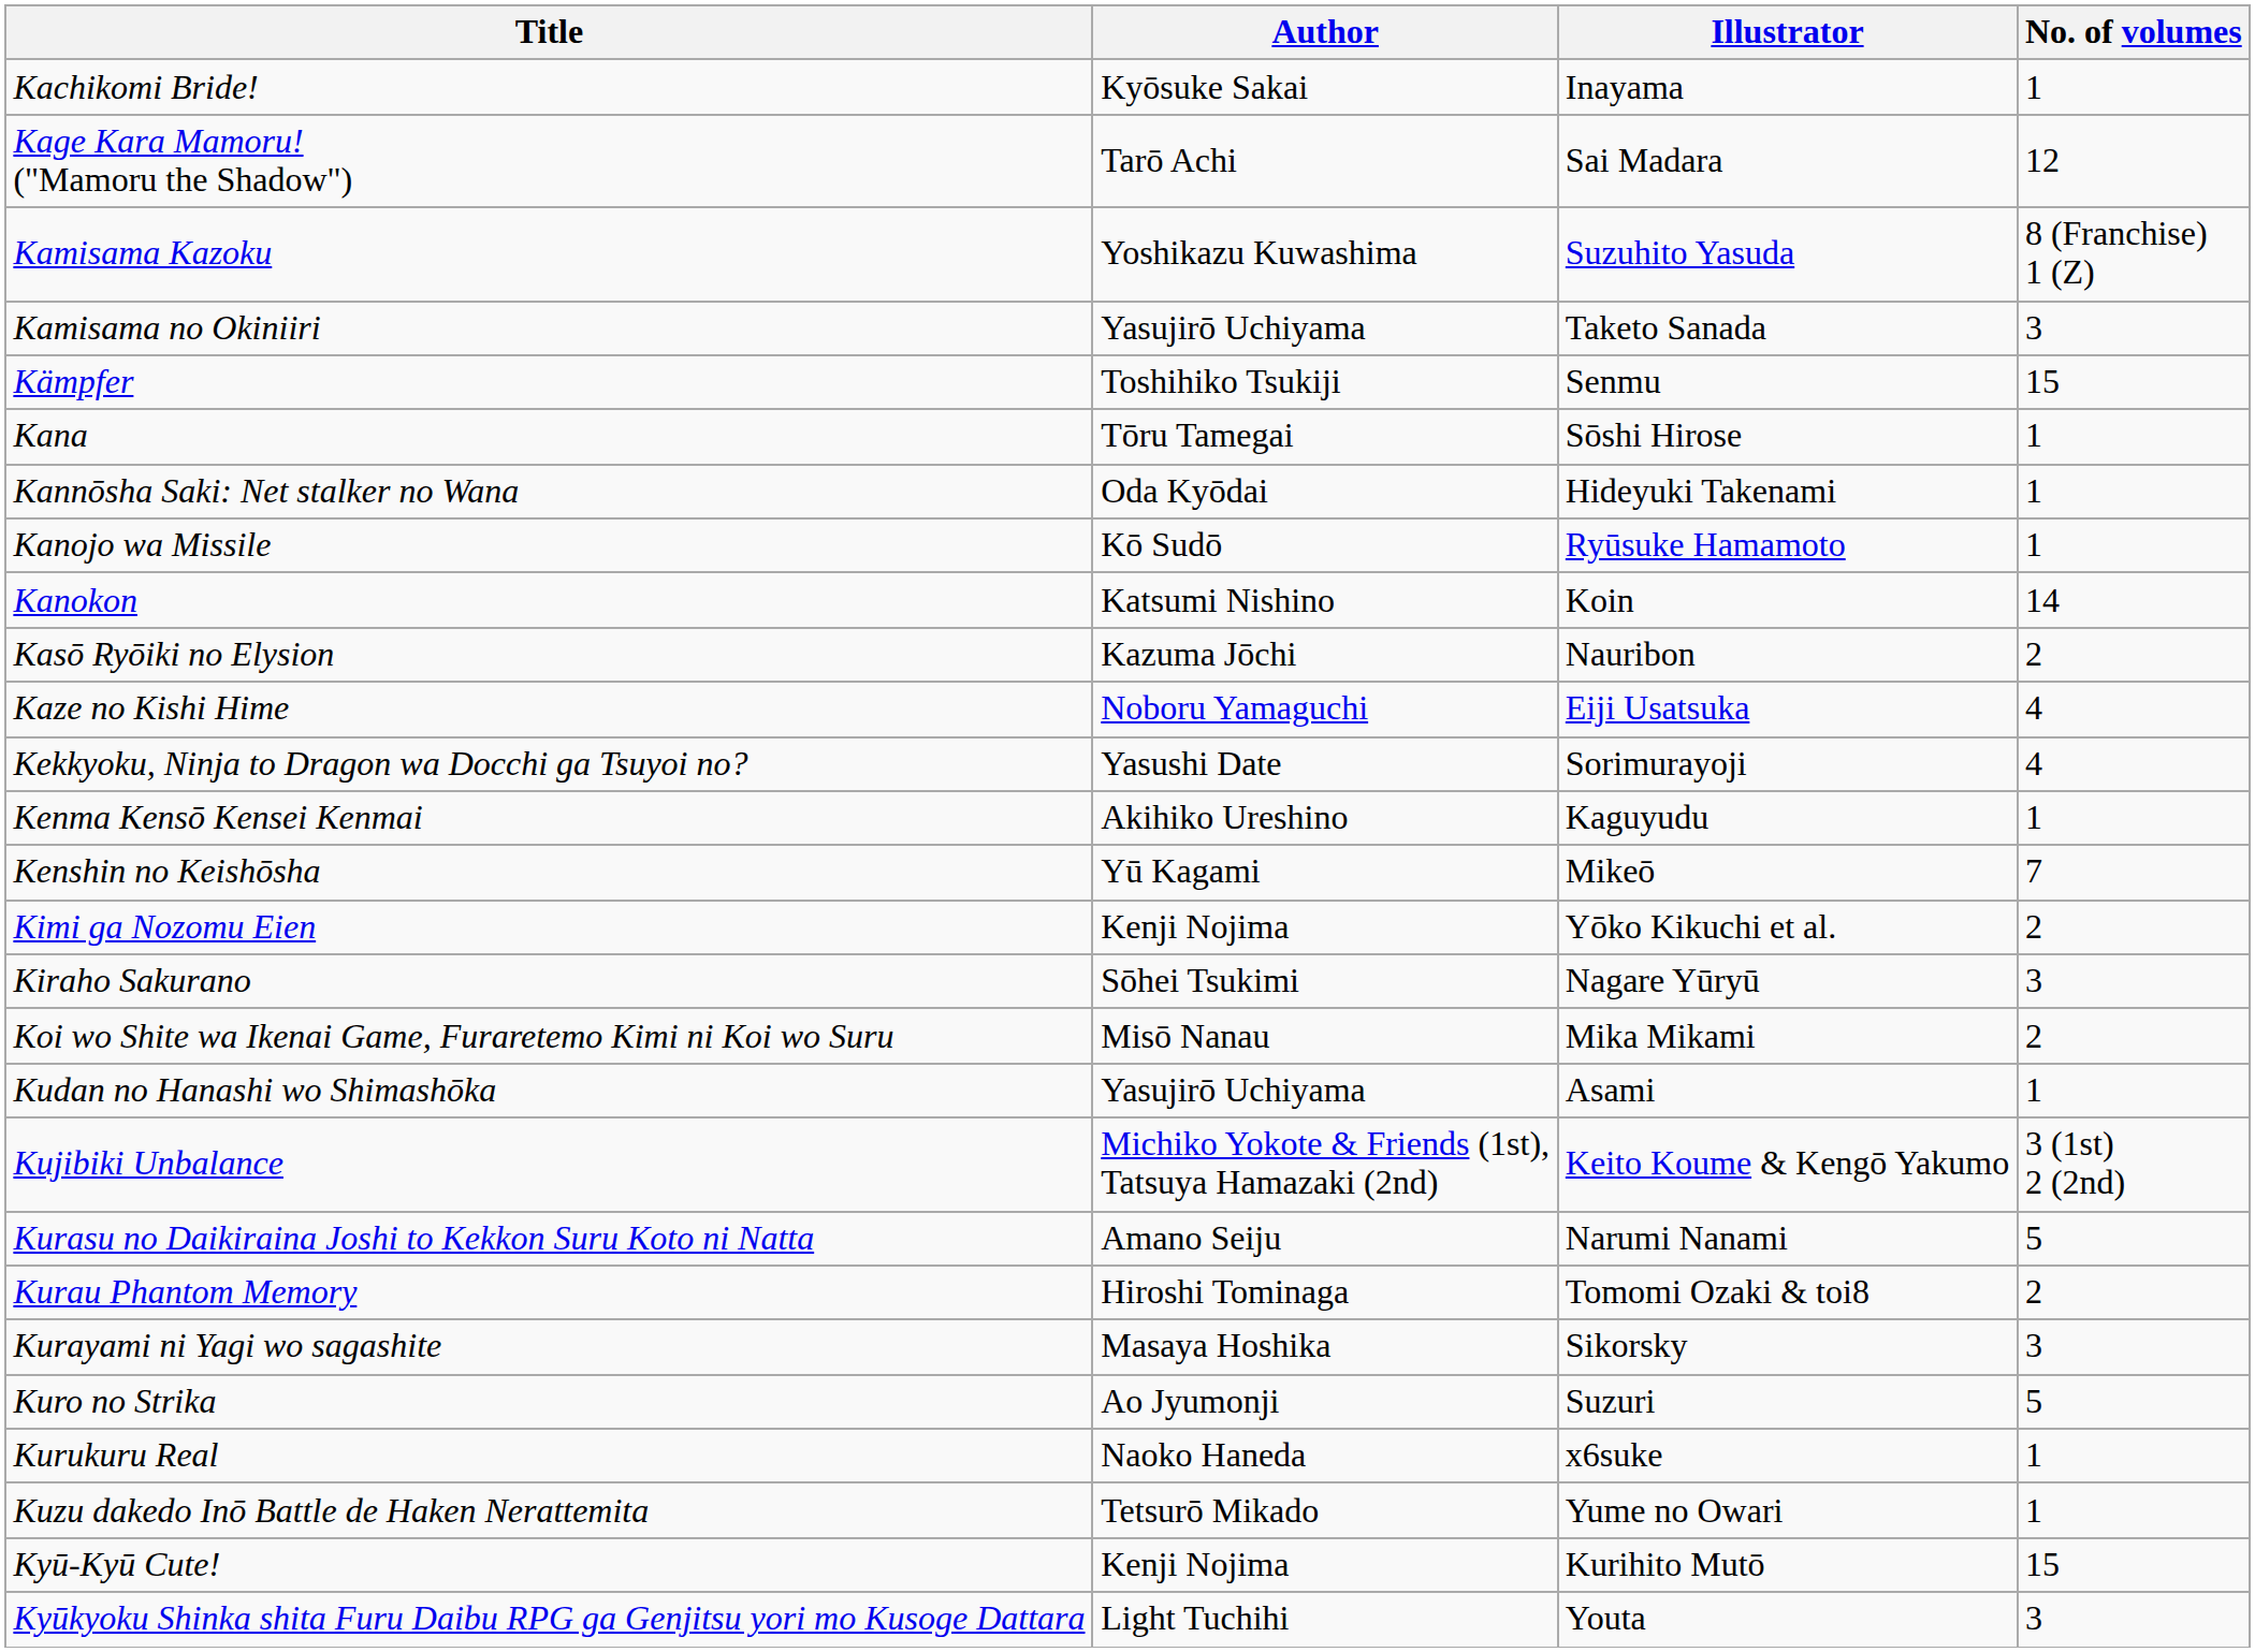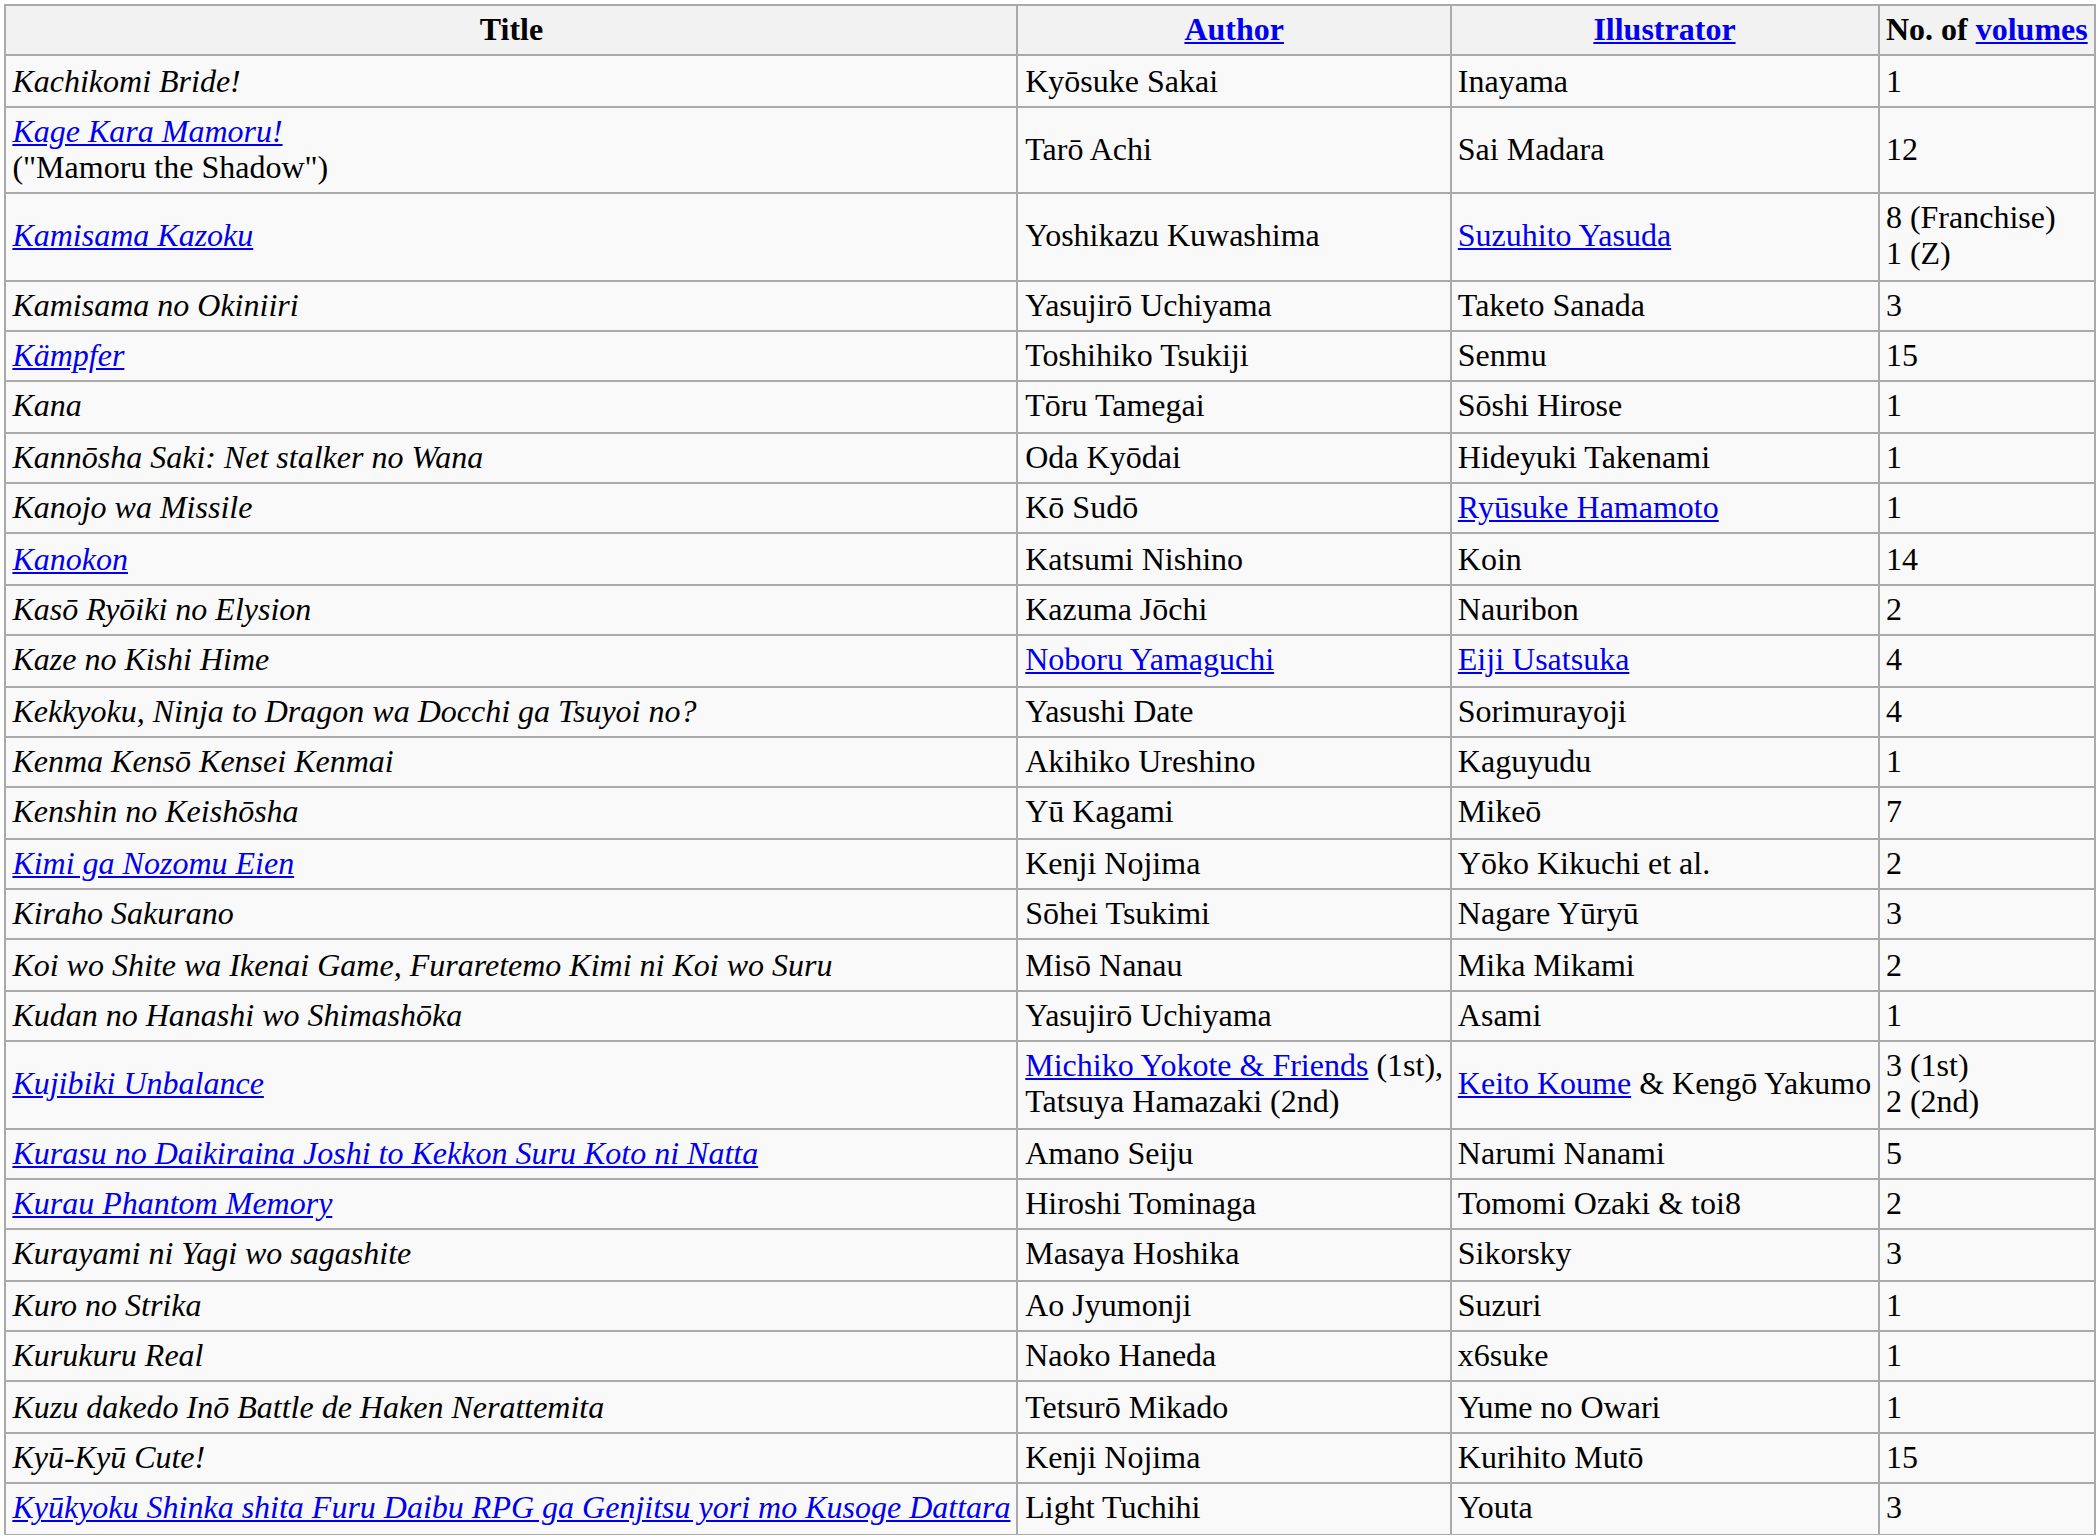Kuro no Strika | No. of volumes: 5 -> 1
